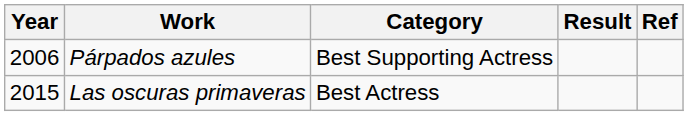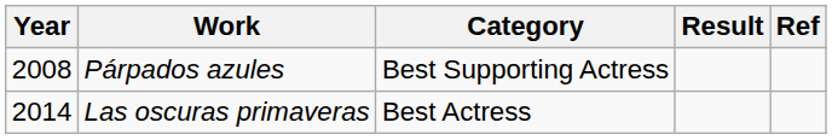Párpados azules | Year: 2006 -> 2008
Las oscuras primaveras | Year: 2015 -> 2014
